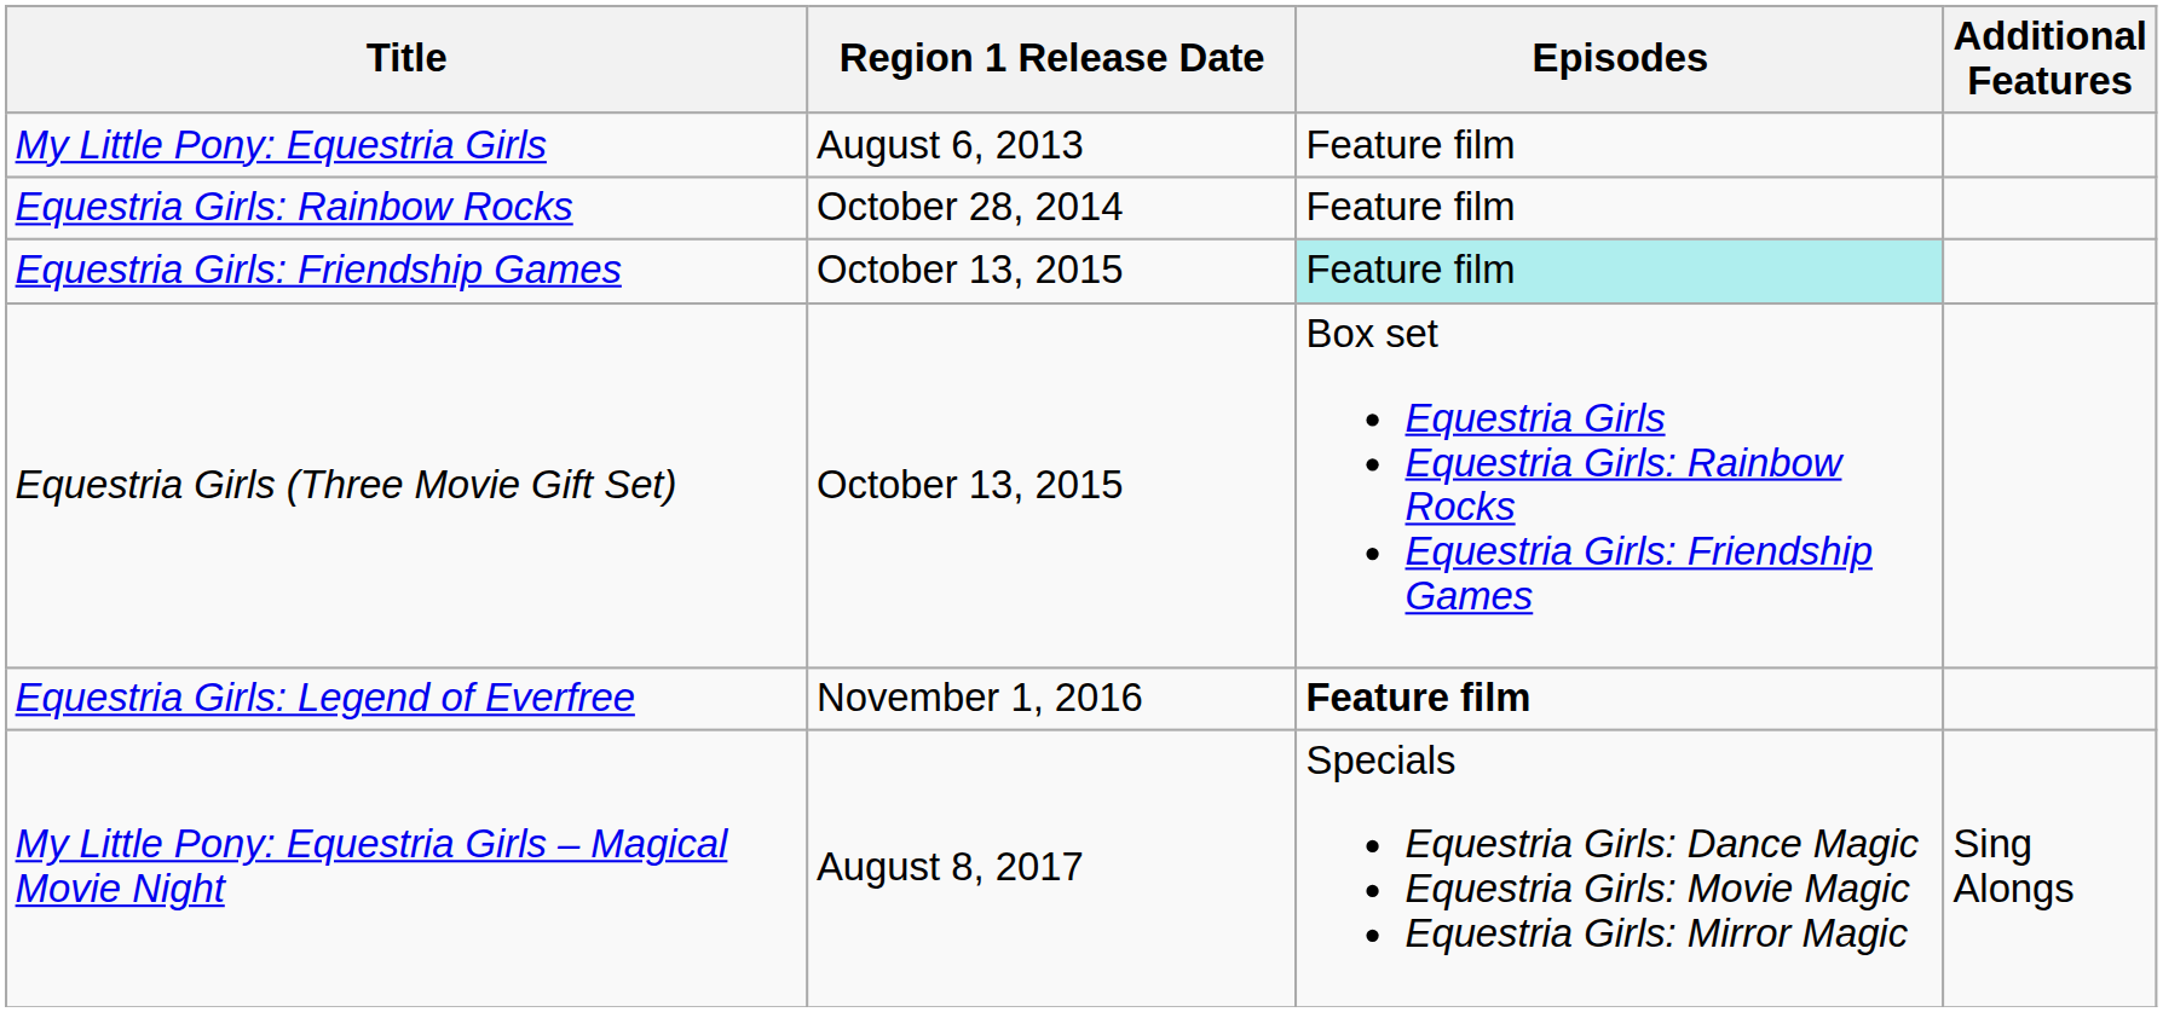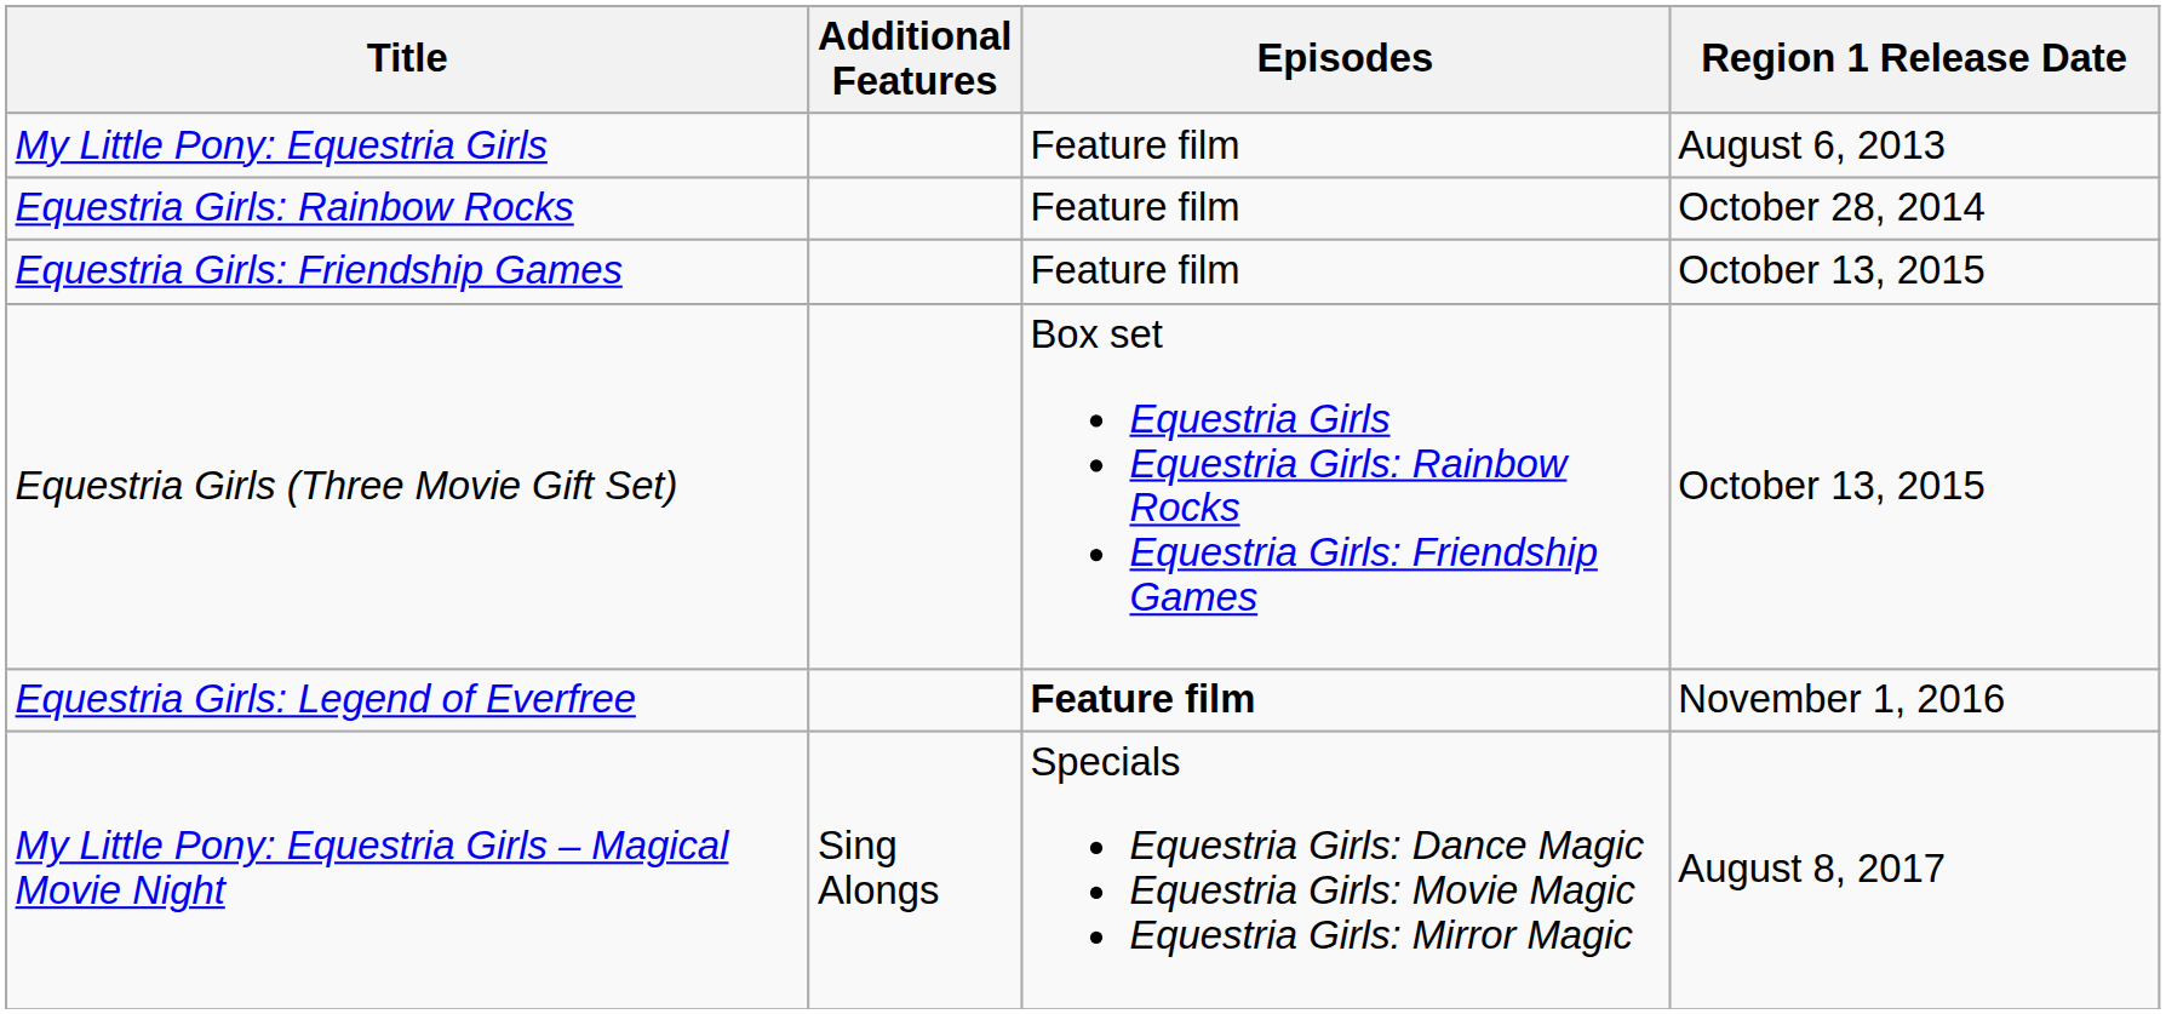columns swapped: Region 1 Release Date <-> Additional Features
Equestria Girls: Friendship Games | Episodes: paleturquoise background -> no background
